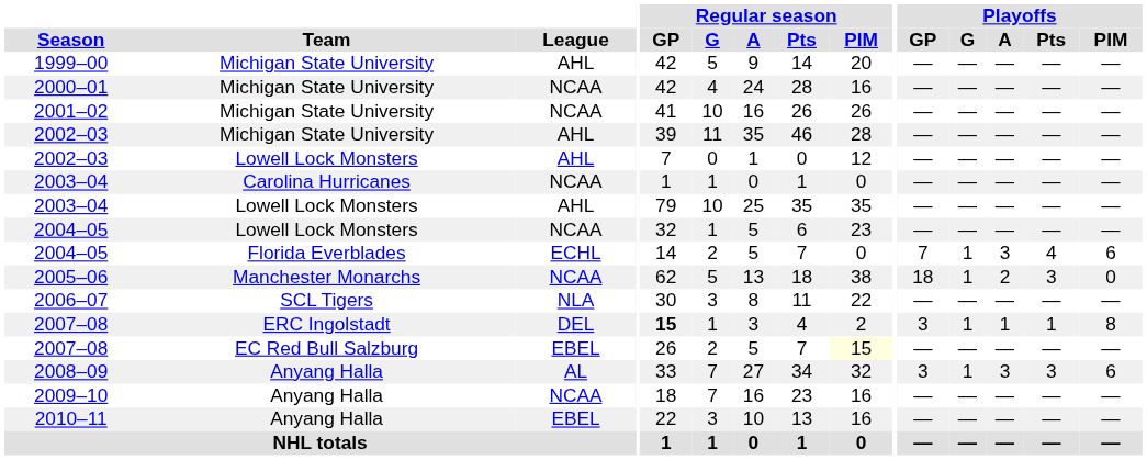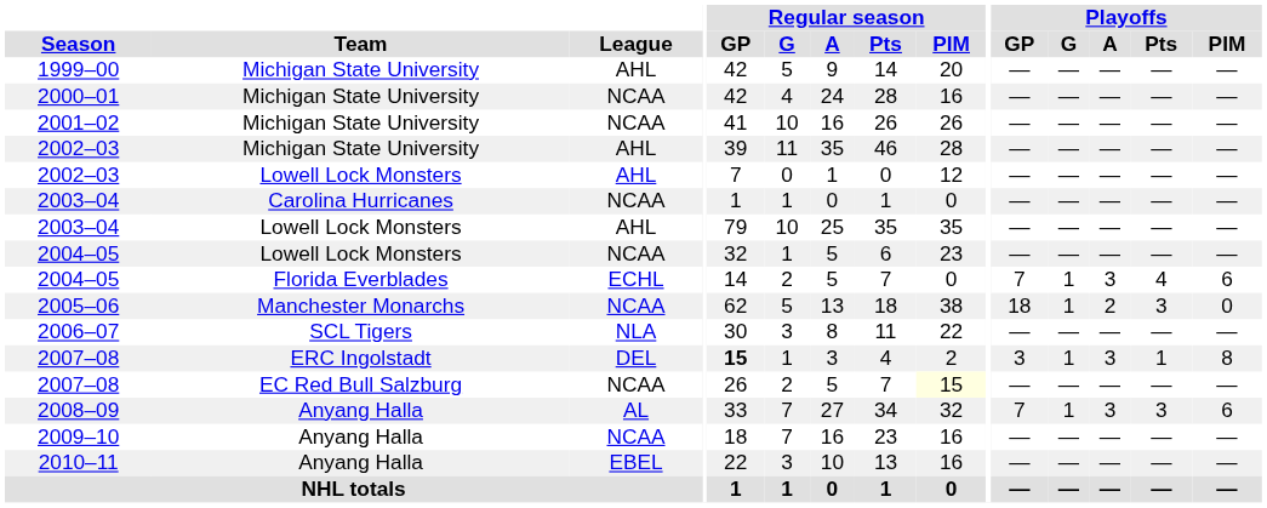2007–08 / ERC Ingolstadt | Playoffs / A: 1 -> 3
2007–08 / EC Red Bull Salzburg | League: EBEL -> NCAA
2008–09 | Playoffs / GP: 3 -> 7
